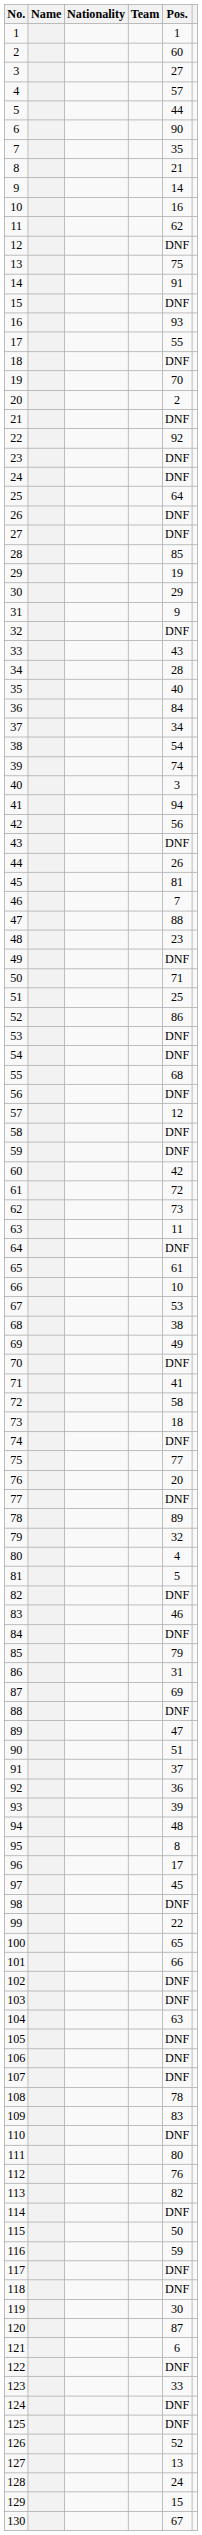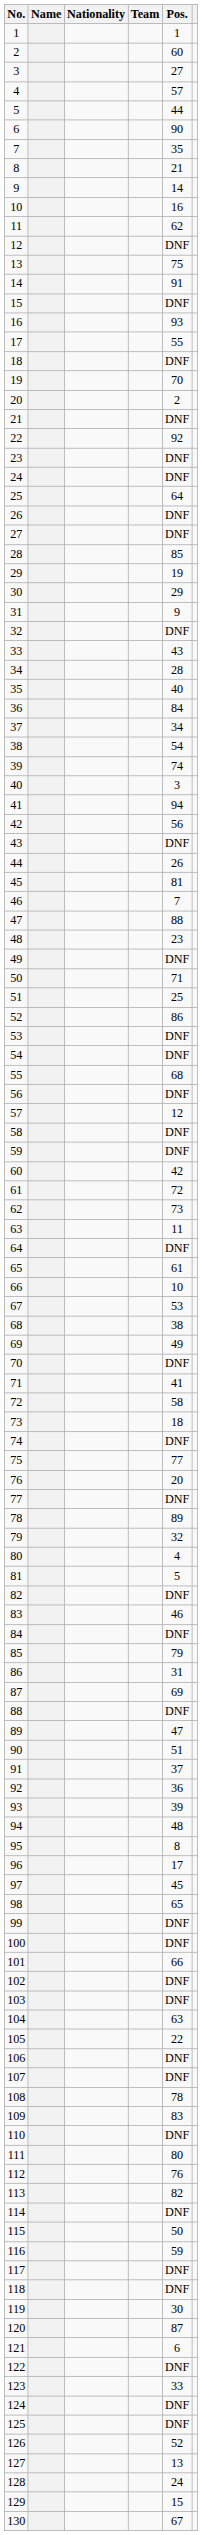98 | Pos.: DNF -> 65
99 | Pos.: 22 -> DNF
100 | Pos.: 65 -> DNF
105 | Pos.: DNF -> 22
